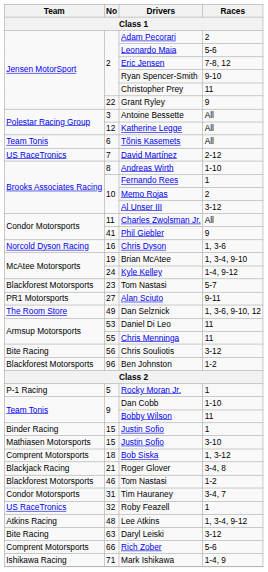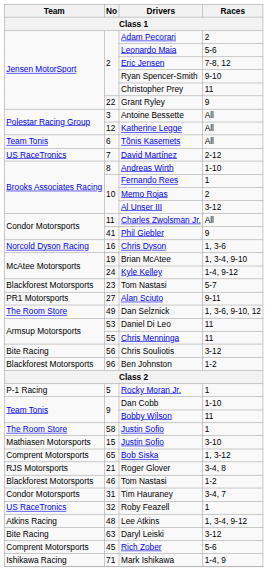Justin Sofio / 1 | Team: Binder Racing -> The Room Store
Justin Sofio / 1 | No: 15 -> 58
Bob Siska | No: 18 -> 65
Roger Glover | Team: Blackjack Racing -> RJS Motorsports
Rich Zober | No: 66 -> 45
